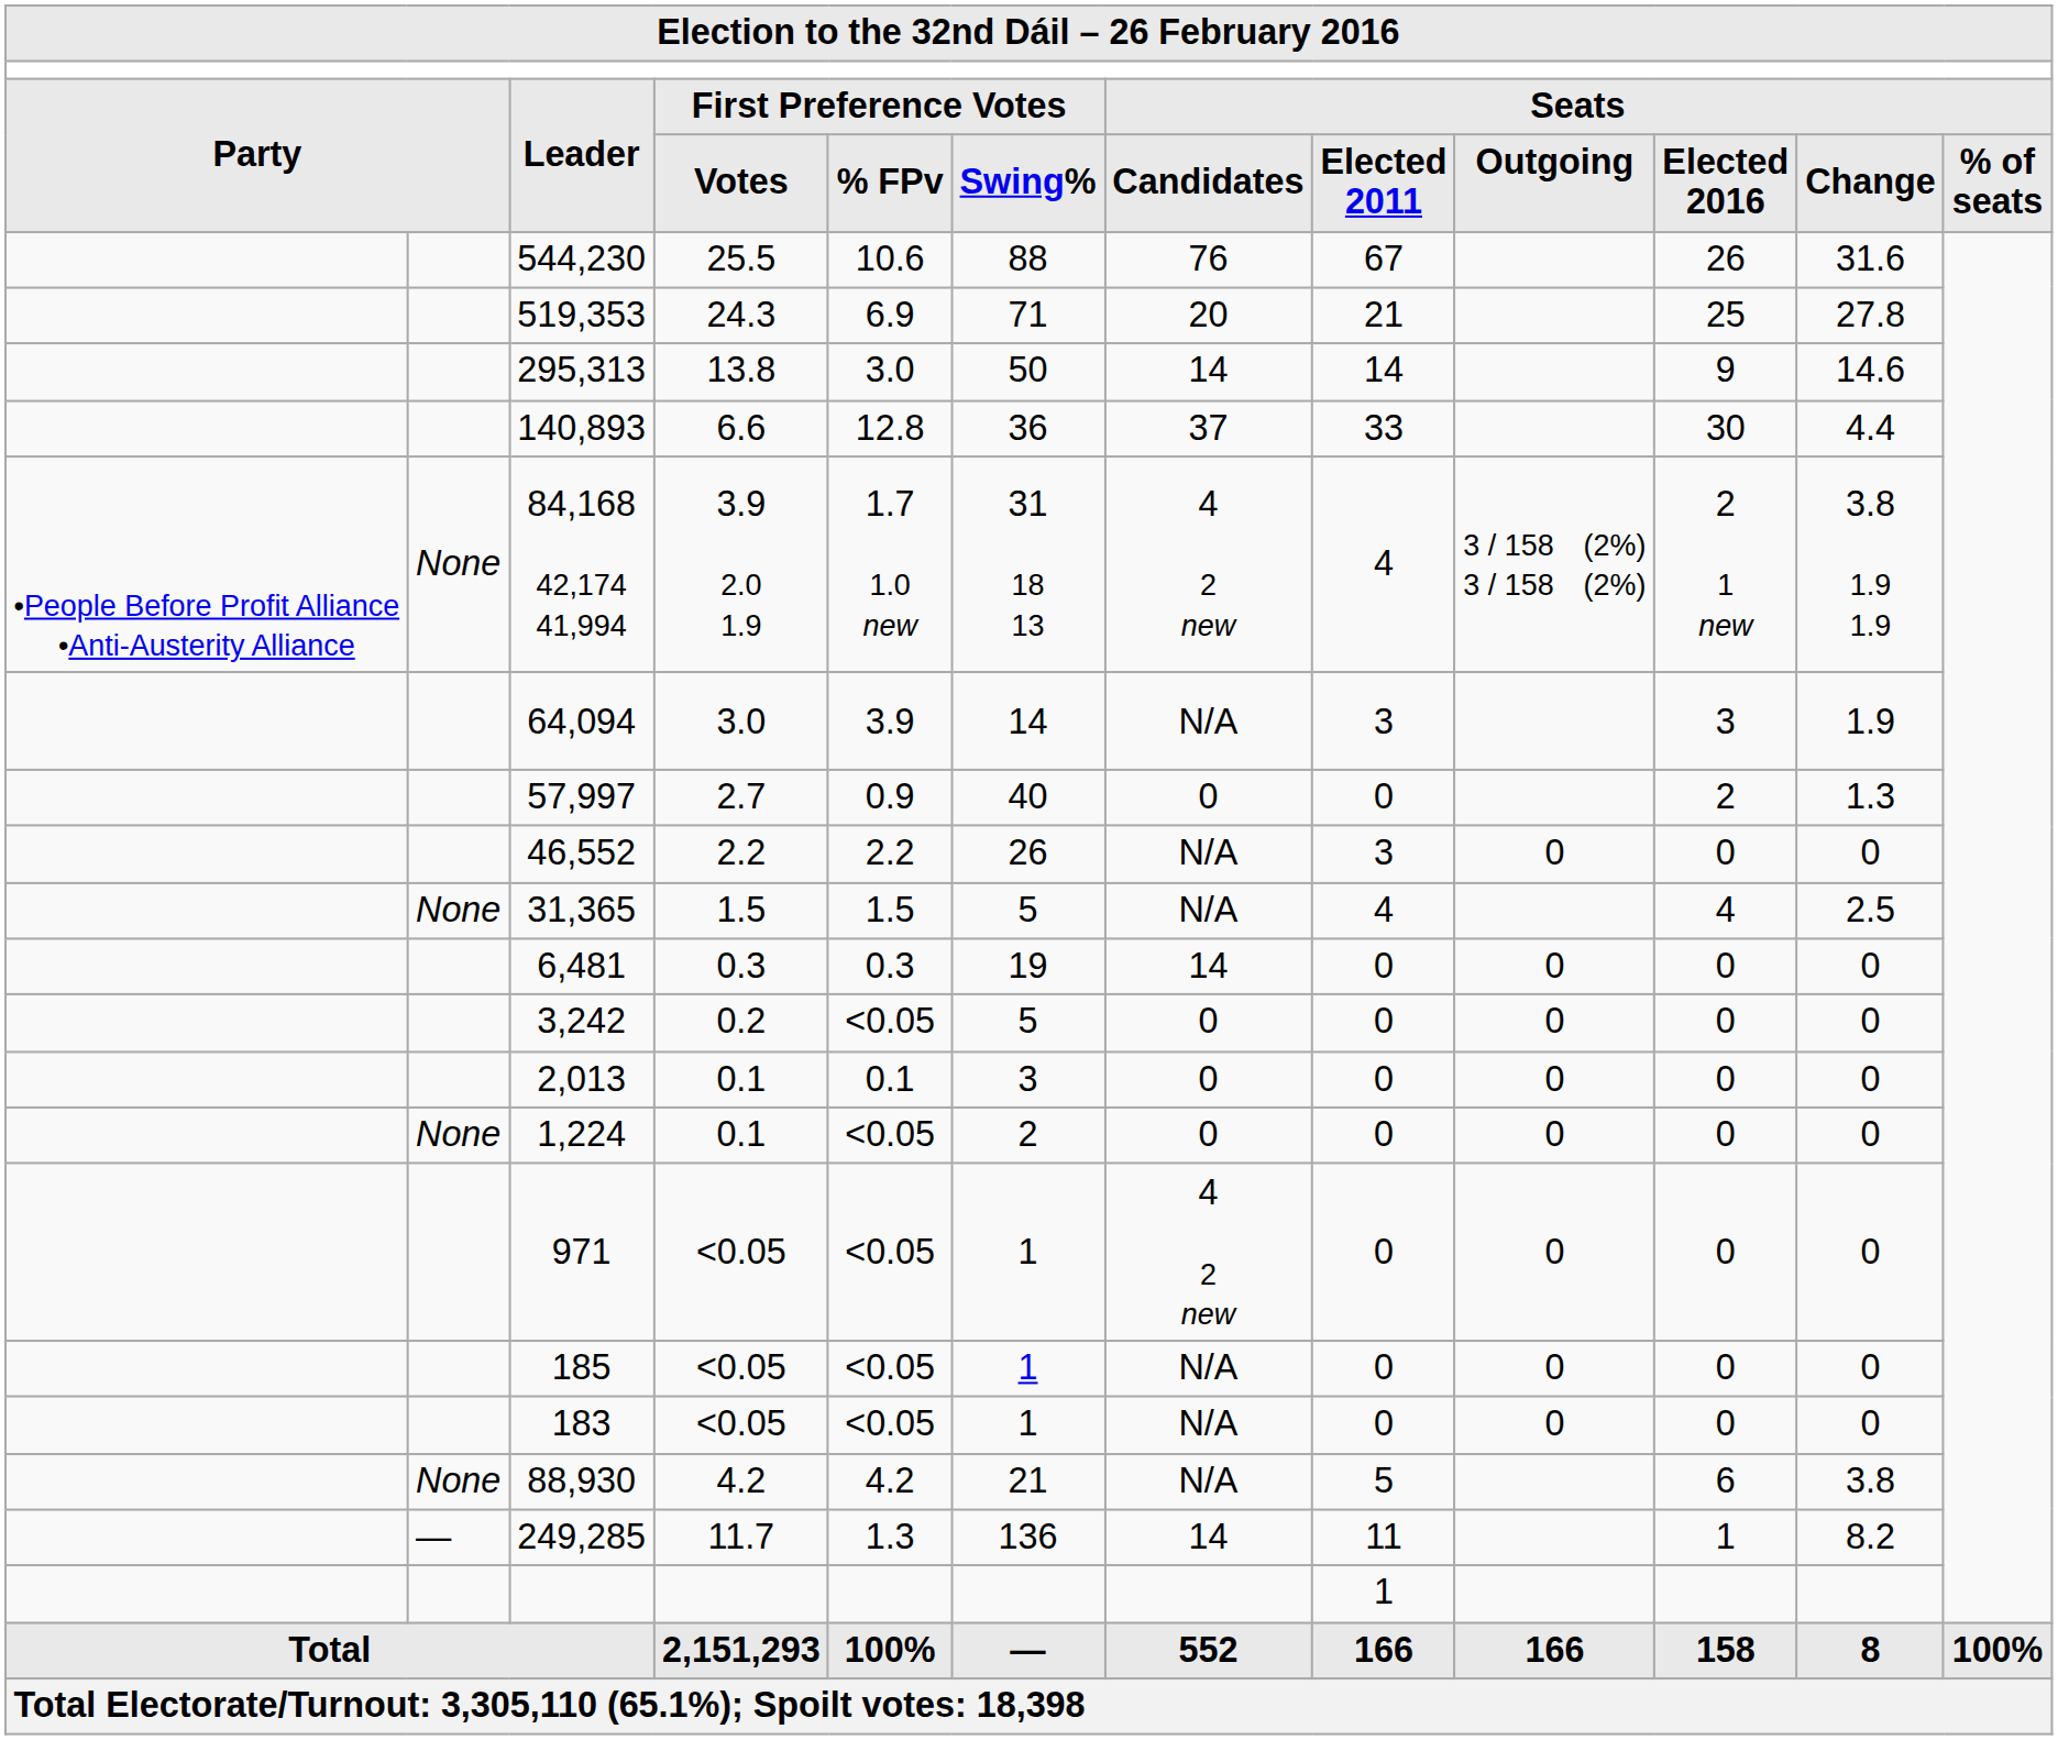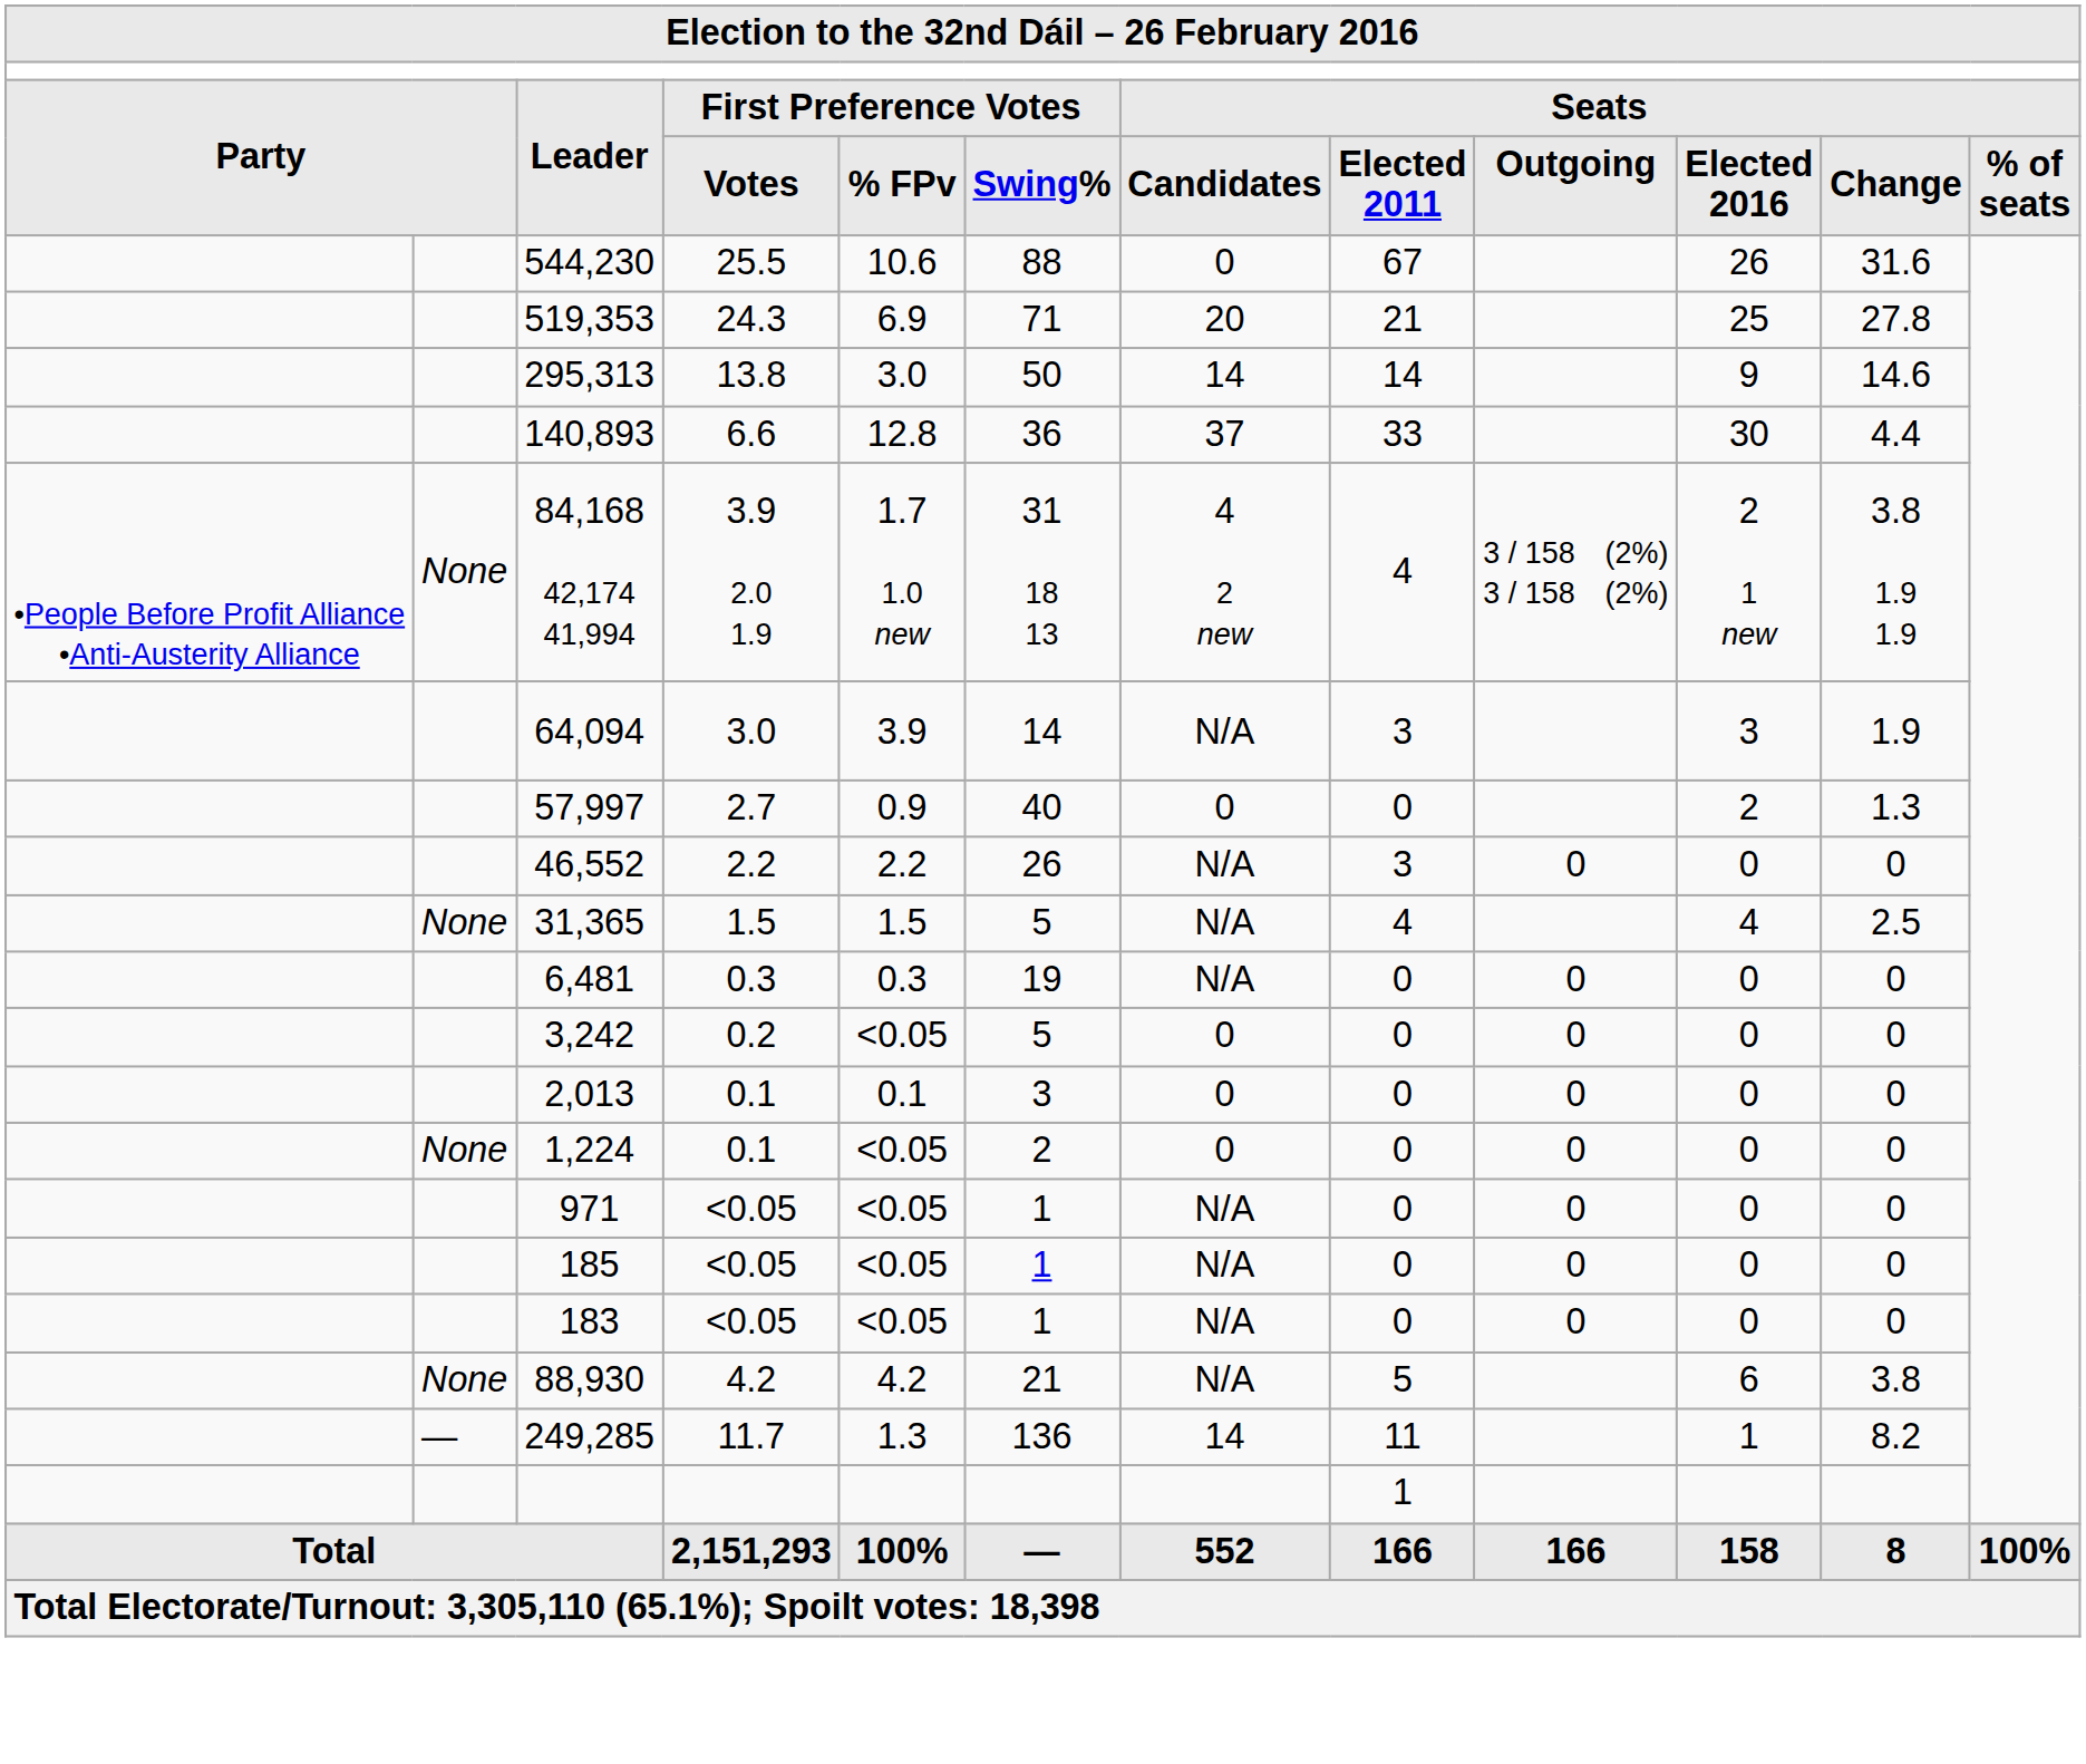544,230 | Seats / Candidates: 76 -> 0
6,481 | Seats / Candidates: 14 -> N/A
971 | Seats / Candidates: 4 2 new -> N/A
